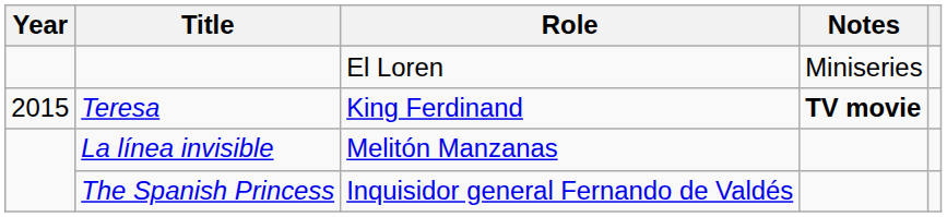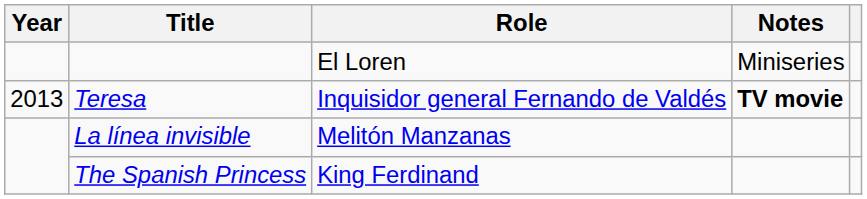Teresa | Year: 2015 -> 2013
Teresa | Role: King Ferdinand -> Inquisidor general Fernando de Valdés
The Spanish Princess | Role: Inquisidor general Fernando de Valdés -> King Ferdinand
